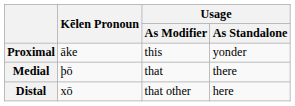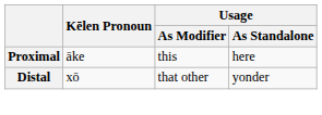Proximal | Usage / As Standalone: yonder -> here
- row: Medial | þō | that | there
Distal | Usage / As Standalone: here -> yonder
